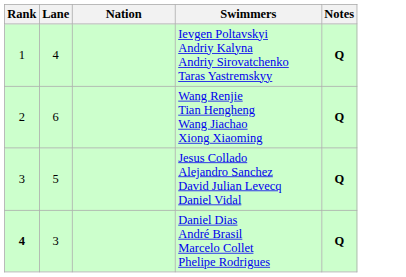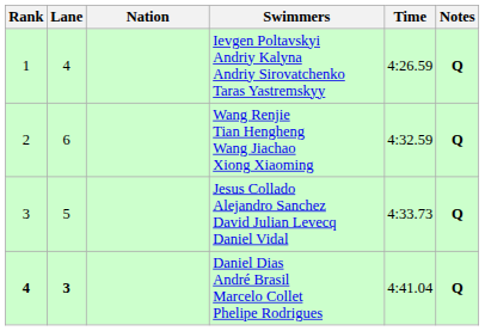+ column: Time | 4:26.59 | 4:32.59 | 4:33.73 | 4:41.04
Daniel Dias André Brasil Marcelo Collet Phelipe Rodrigues | Lane: normal -> bold
